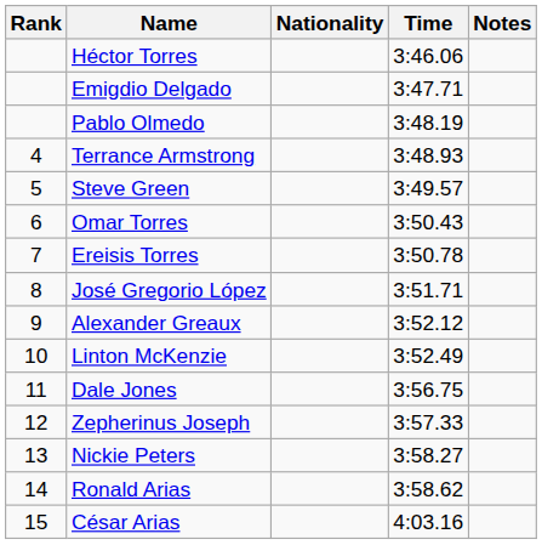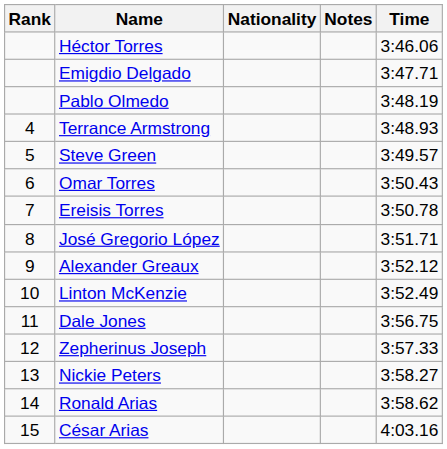columns swapped: Time <-> Notes
